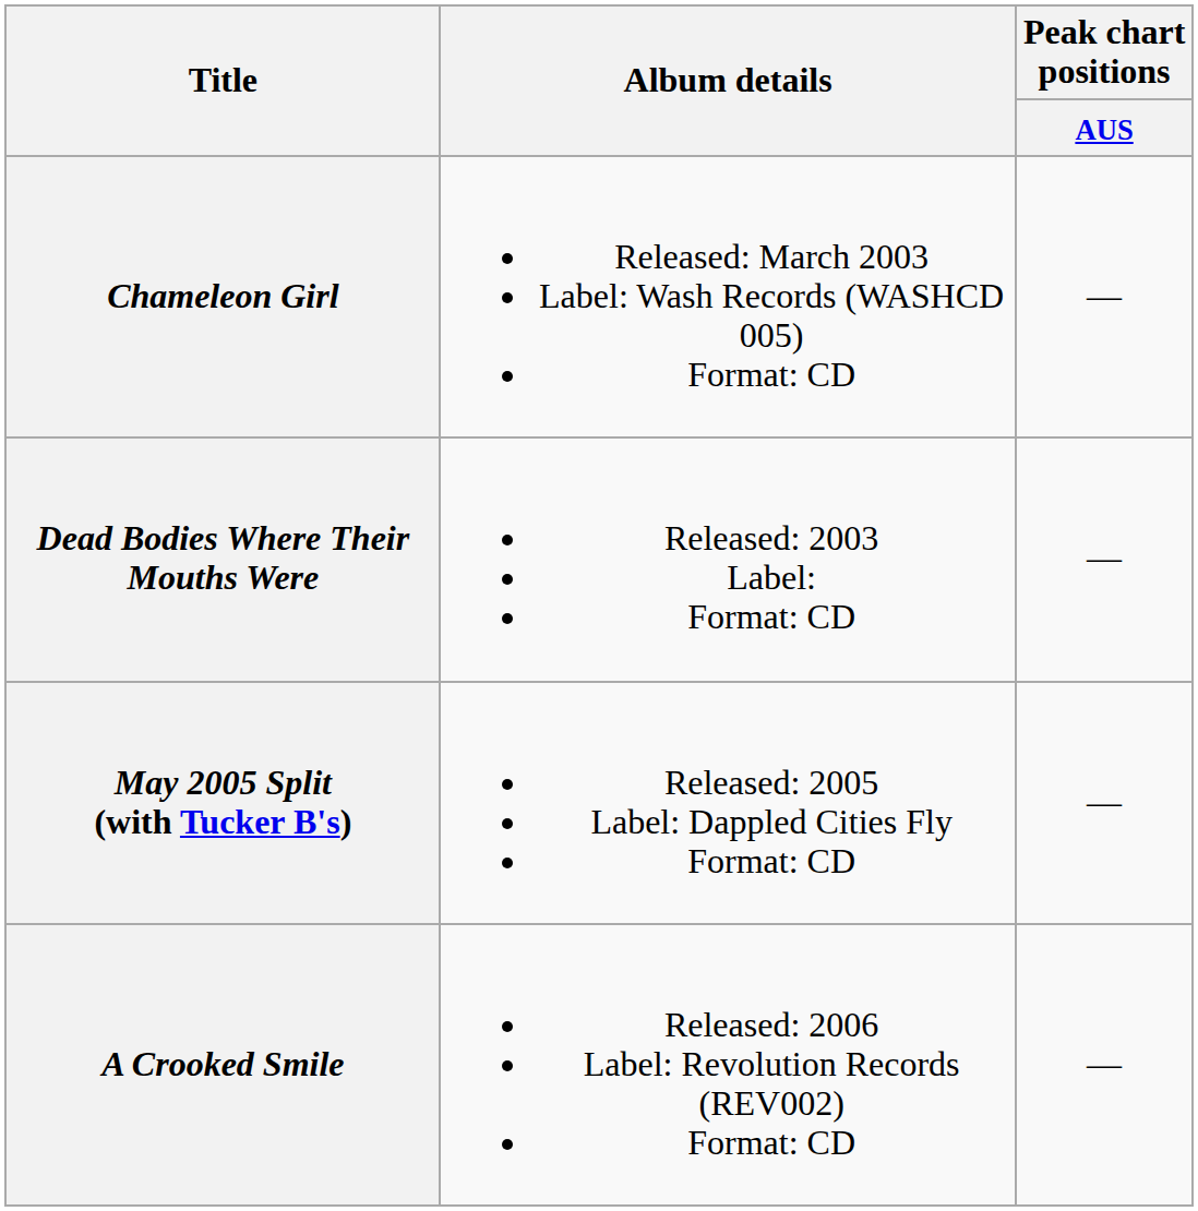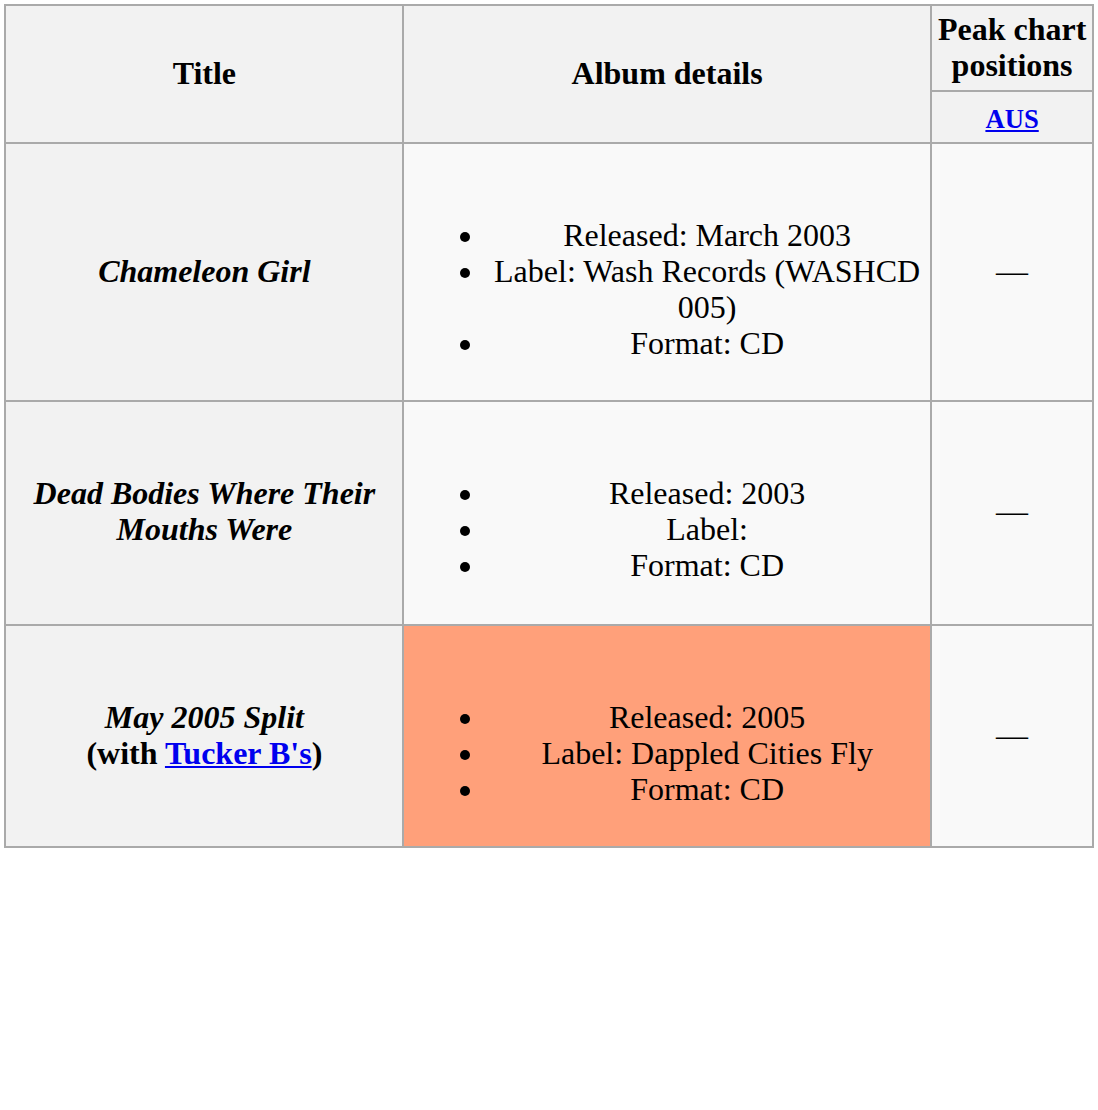May 2005 Split (with Tucker B's) | Album details: no background -> lightsalmon background
- row: A Crooked Smile | Released: 2006 Label: Revolution Records (REV002) Format: CD | —
